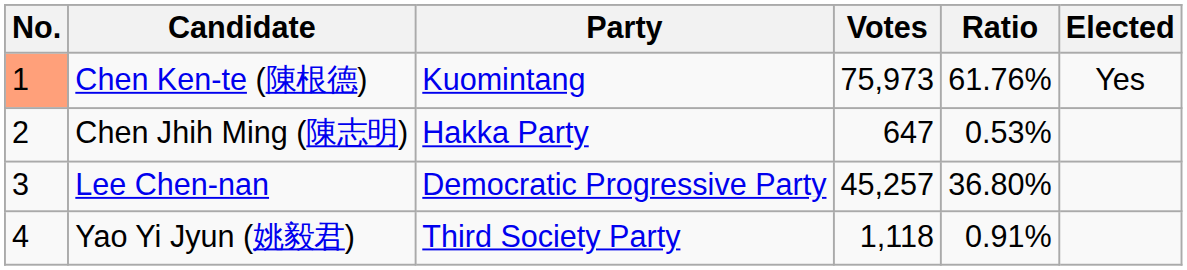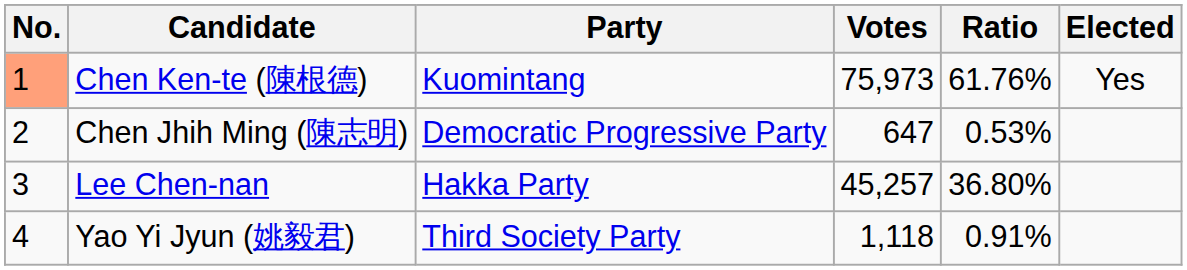Chen Jhih Ming (陳志明) | Party: Hakka Party -> Democratic Progressive Party
Lee Chen-nan | Party: Democratic Progressive Party -> Hakka Party
